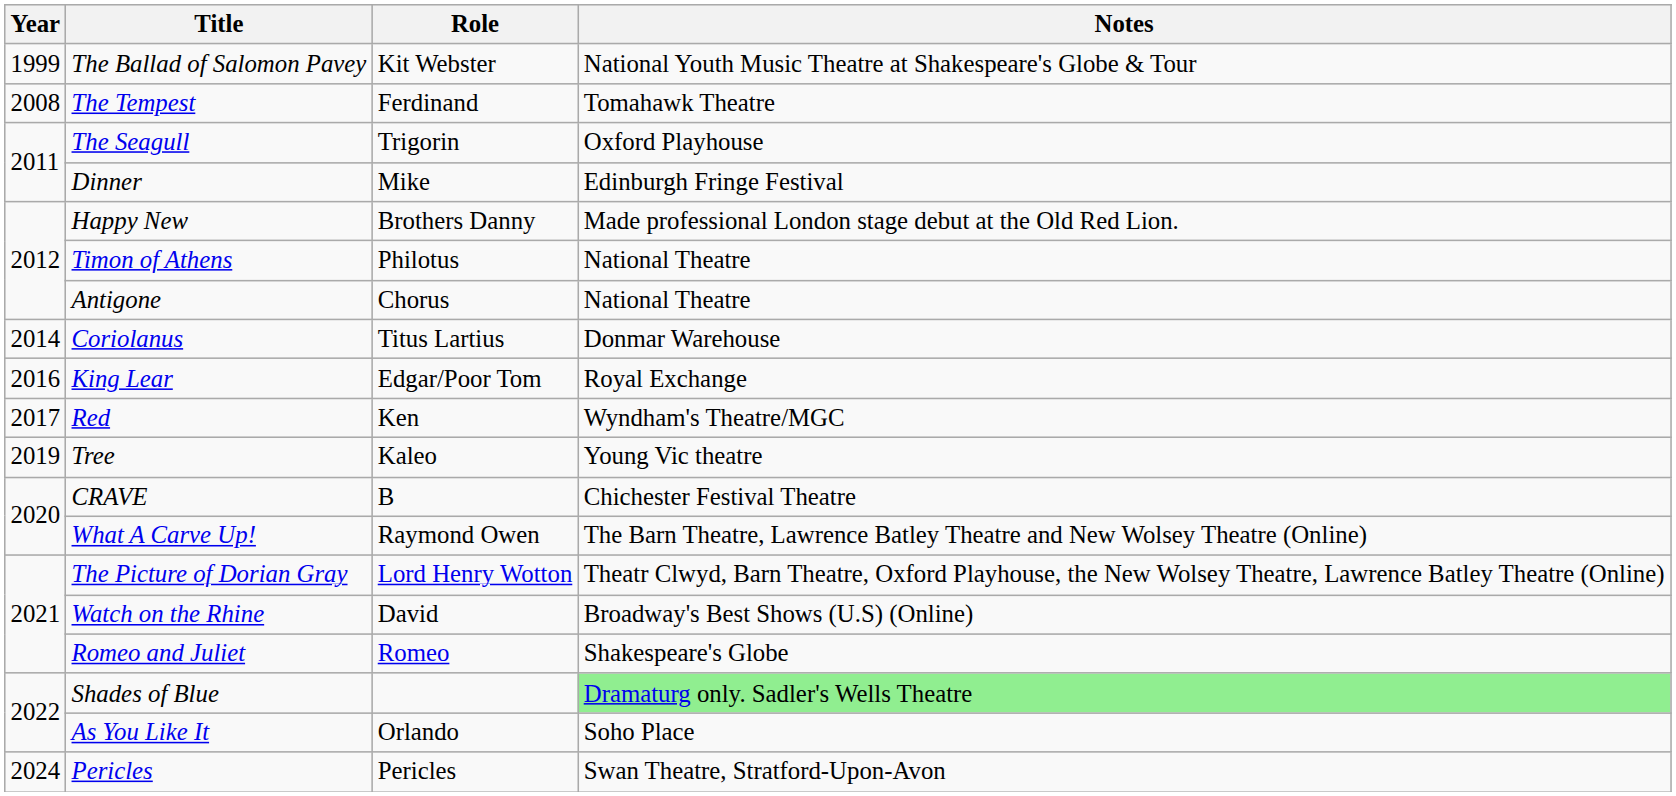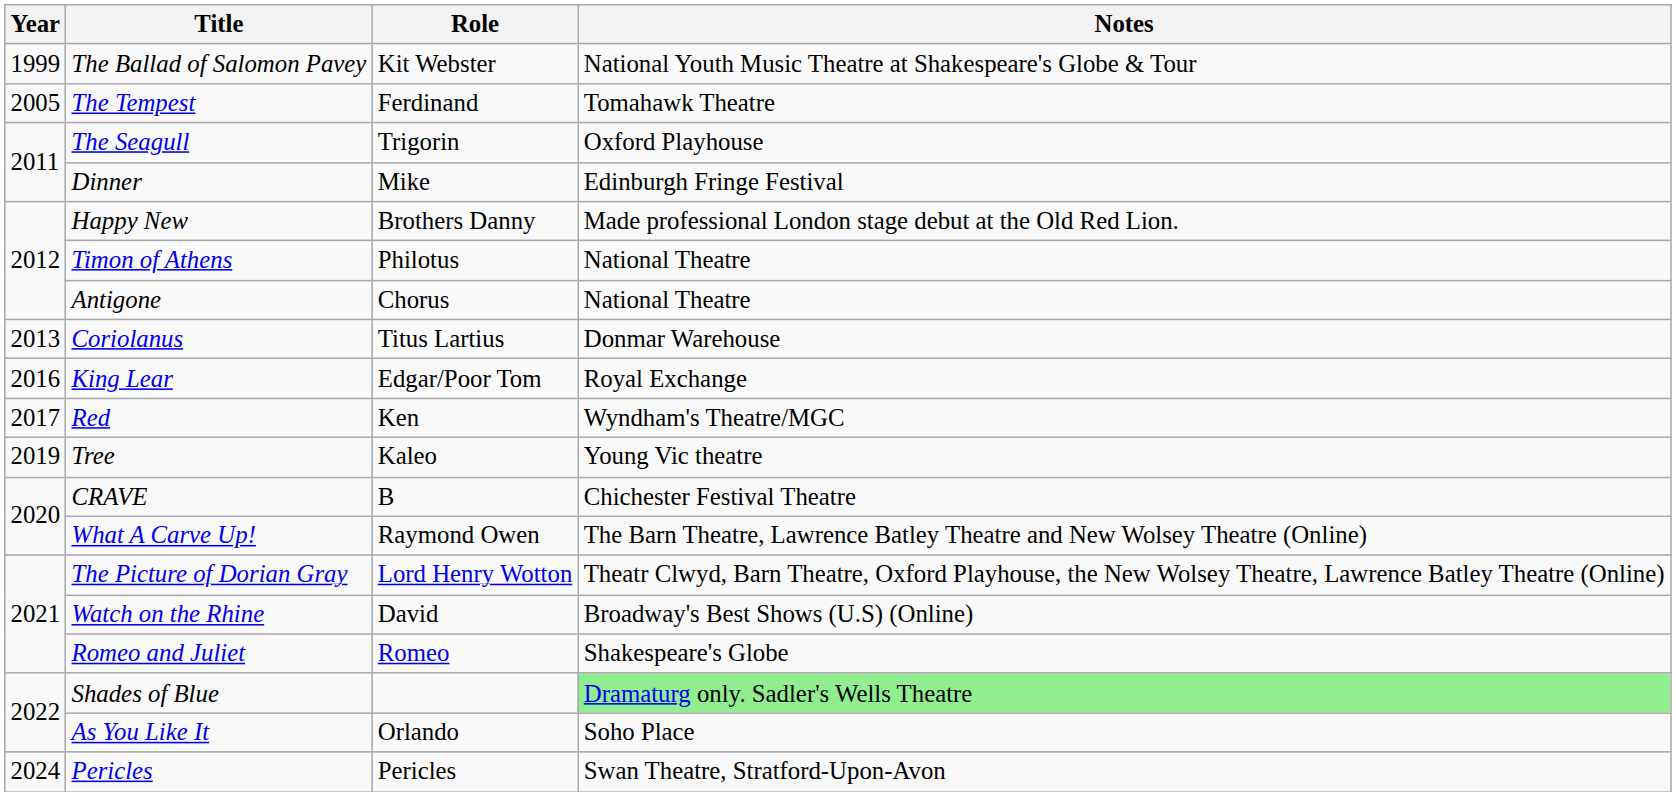The Tempest | Year: 2008 -> 2005
Coriolanus | Year: 2014 -> 2013
